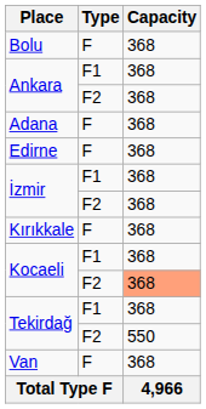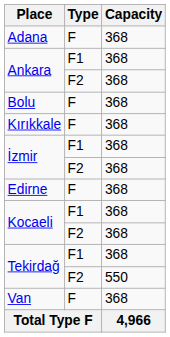rows swapped: Adana <-> Bolu
rows swapped: Edirne <-> Kırıkkale
Kocaeli / F2 | Capacity: lightsalmon background -> no background
